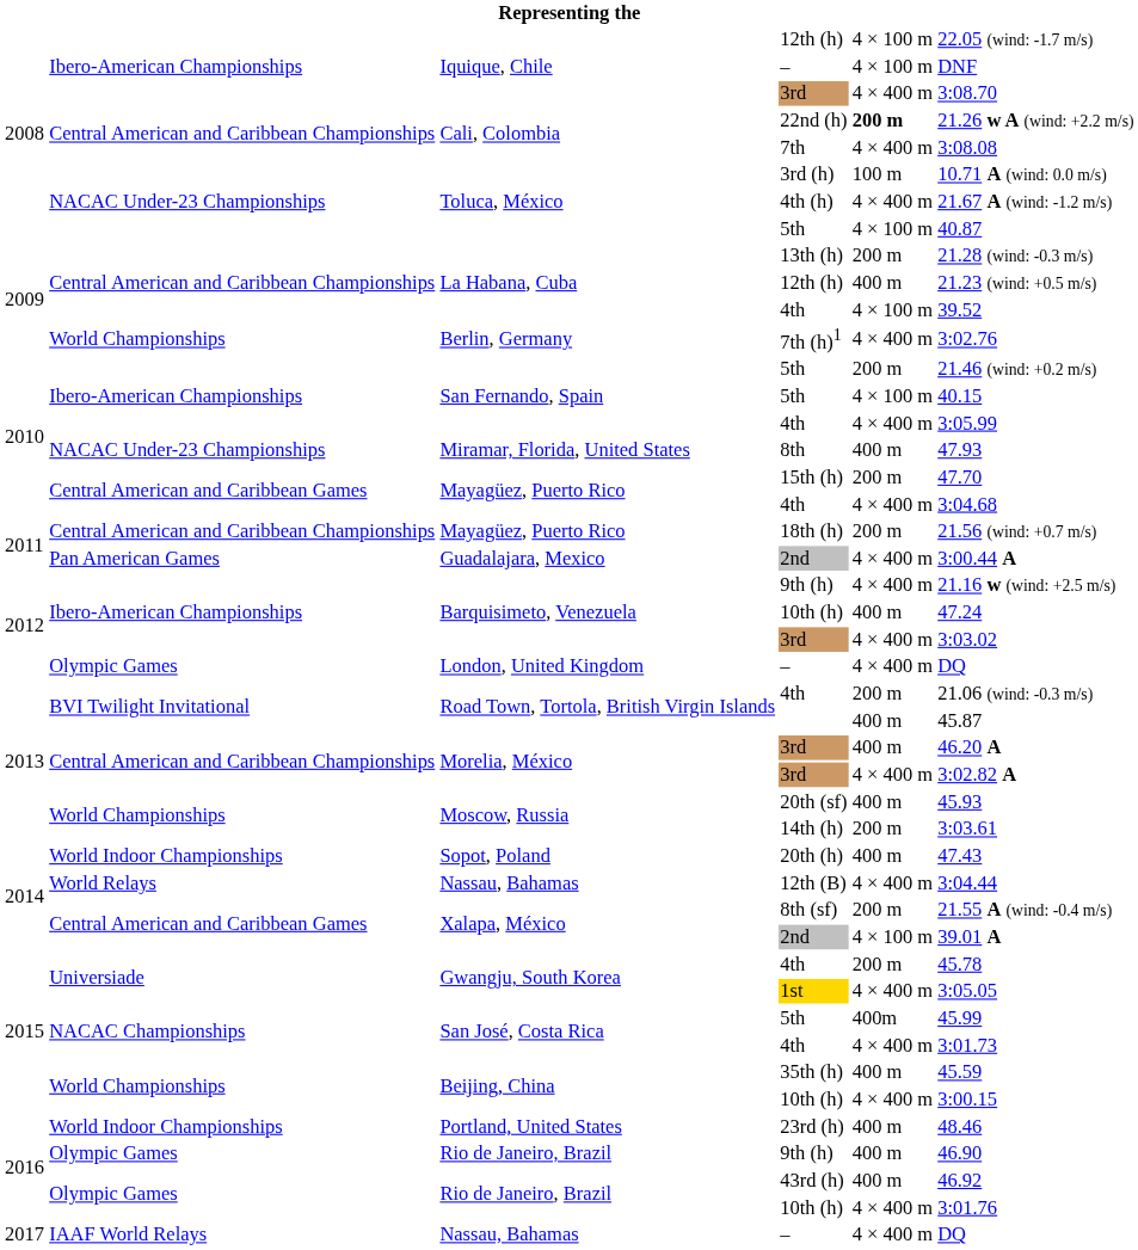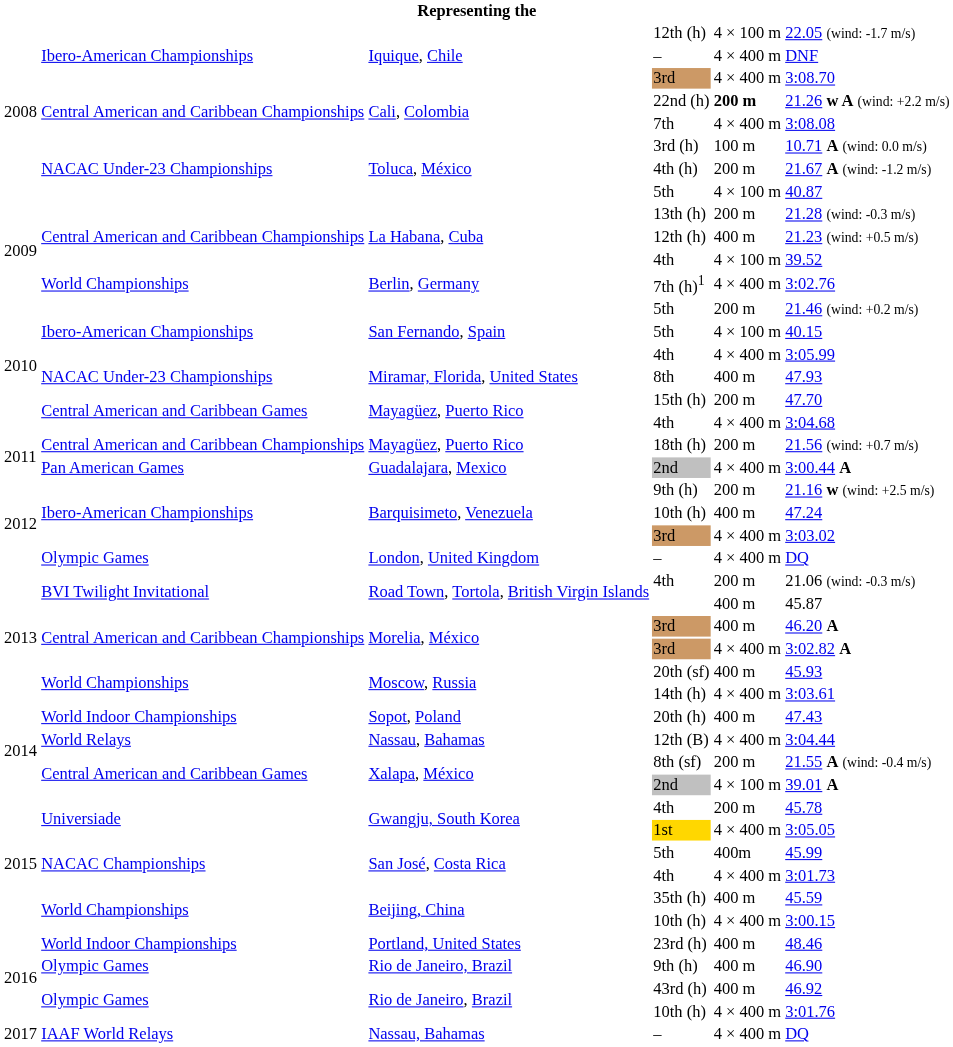Iquique, Chile / – | column 5: 4 × 100 m -> 4 × 400 m
4th (h) | column 5: 4 × 400 m -> 200 m
Barquisimeto, Venezuela / 9th (h) | column 5: 4 × 400 m -> 200 m
14th (h) | column 5: 200 m -> 4 × 400 m
